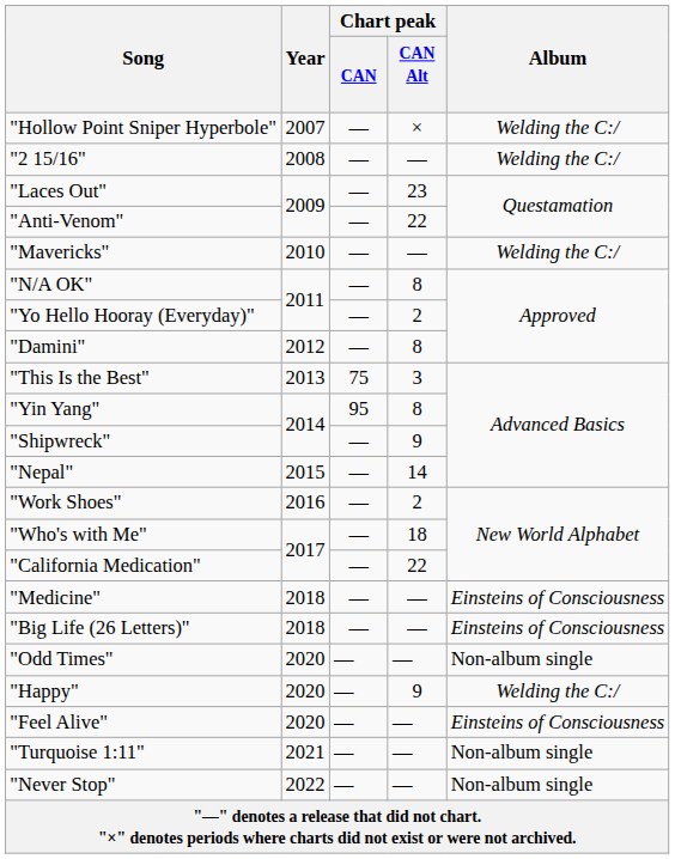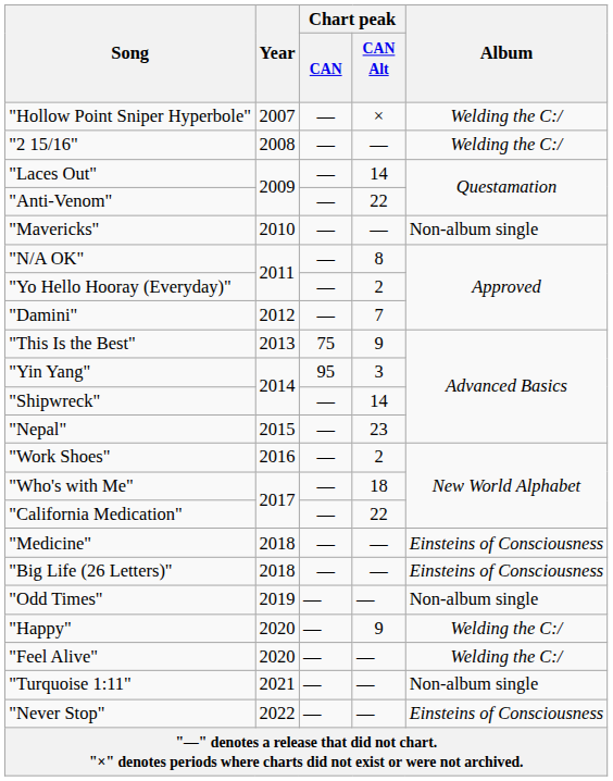"Laces Out" | Chart peak / CAN Alt: 23 -> 14
"Mavericks" | Album: Welding the C:/ -> Non-album single
"Damini" | Chart peak / CAN Alt: 8 -> 7
"This Is the Best" | Chart peak / CAN Alt: 3 -> 9
"Yin Yang" | Chart peak / CAN Alt: 8 -> 3
"Shipwreck" | Chart peak / CAN Alt: 9 -> 14
"Nepal" | Chart peak / CAN Alt: 14 -> 23
"Odd Times" | Year: 2020 -> 2019
"Feel Alive" | Album: Einsteins of Consciousness -> Welding the C:/
"Never Stop" | Album: Non-album single -> Einsteins of Consciousness
